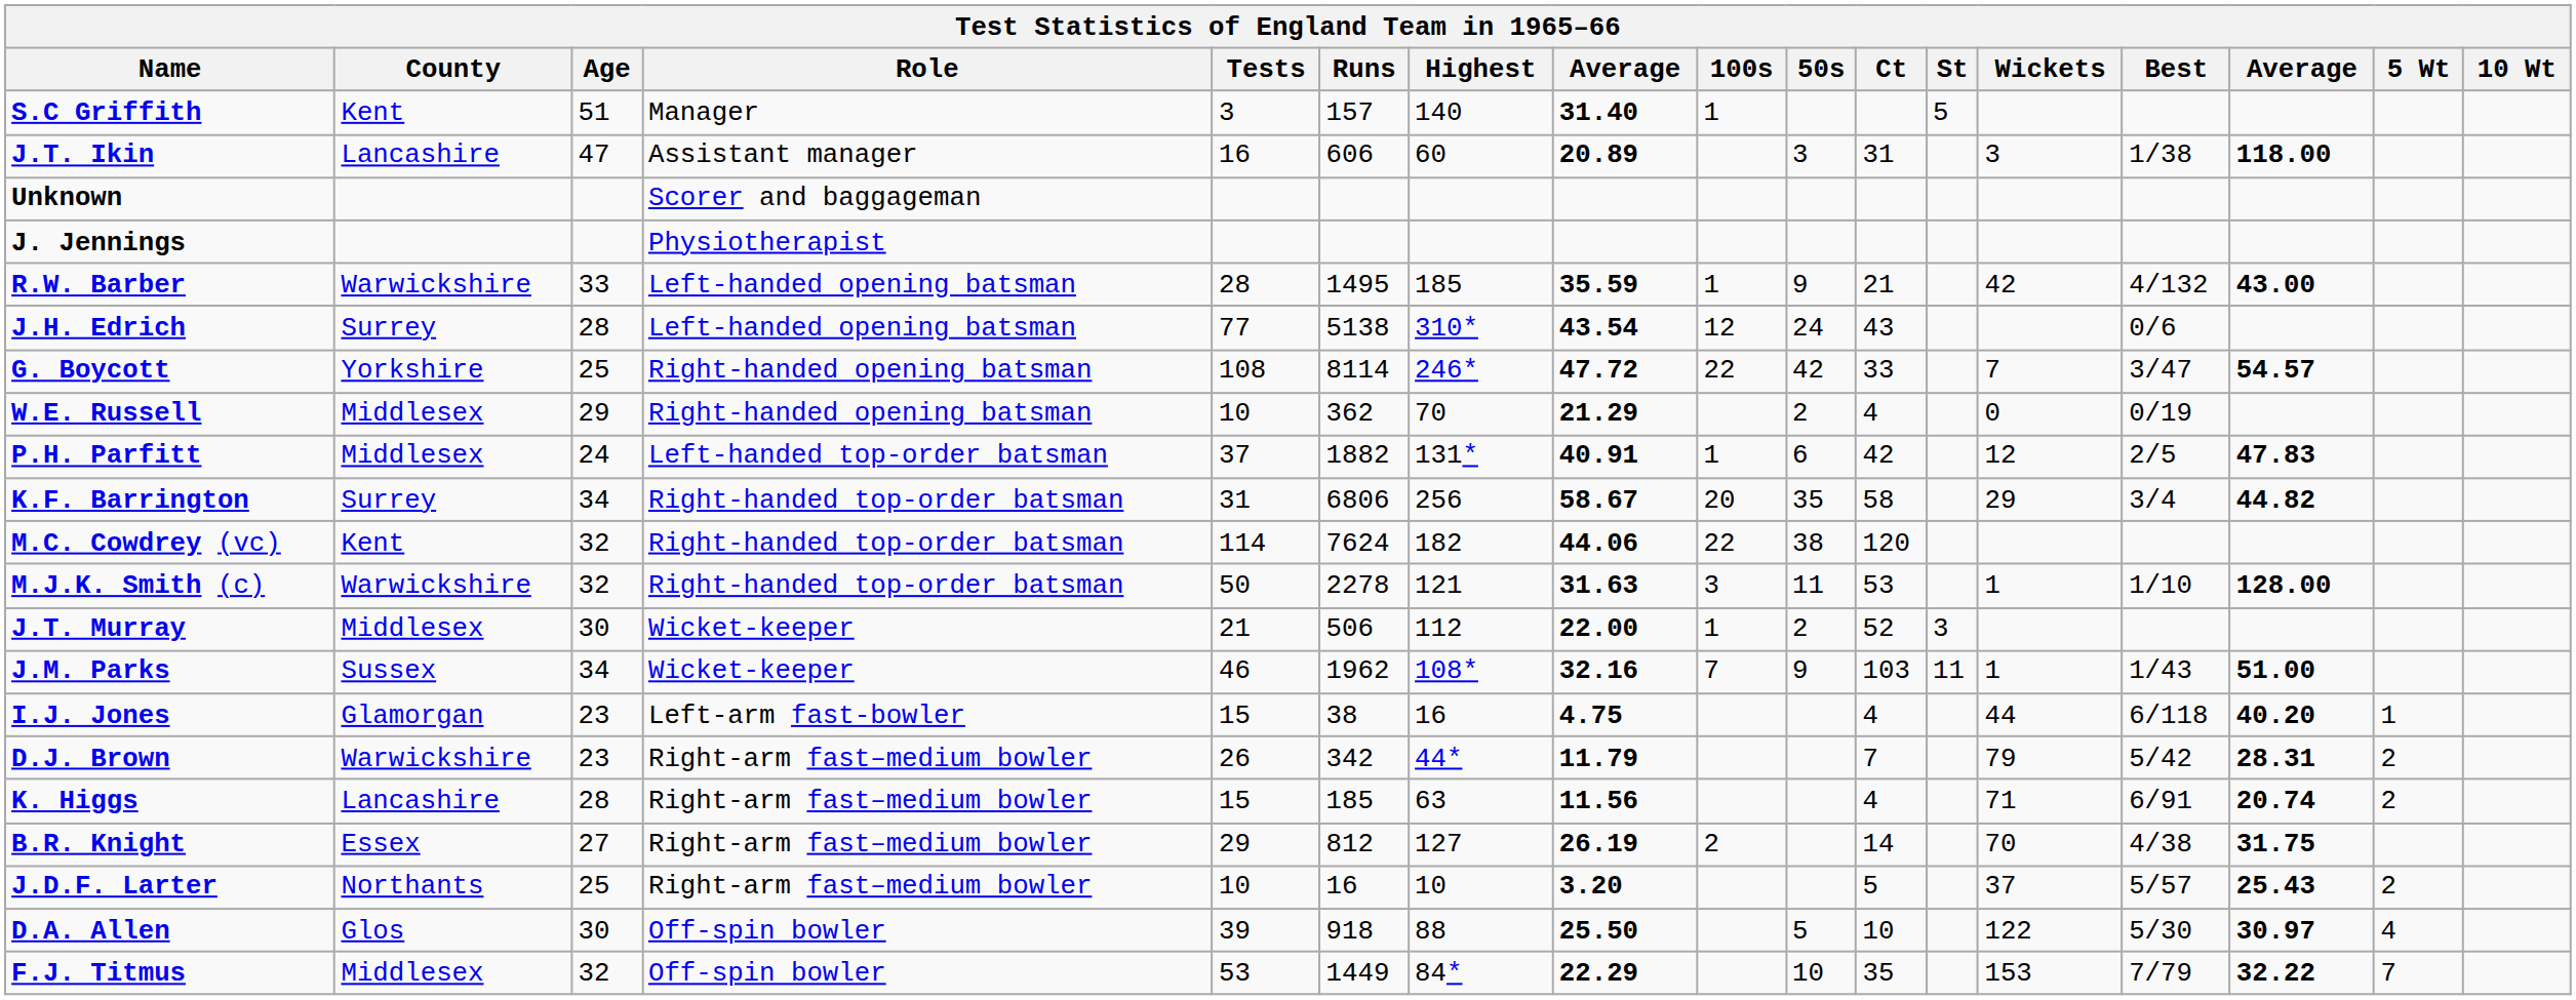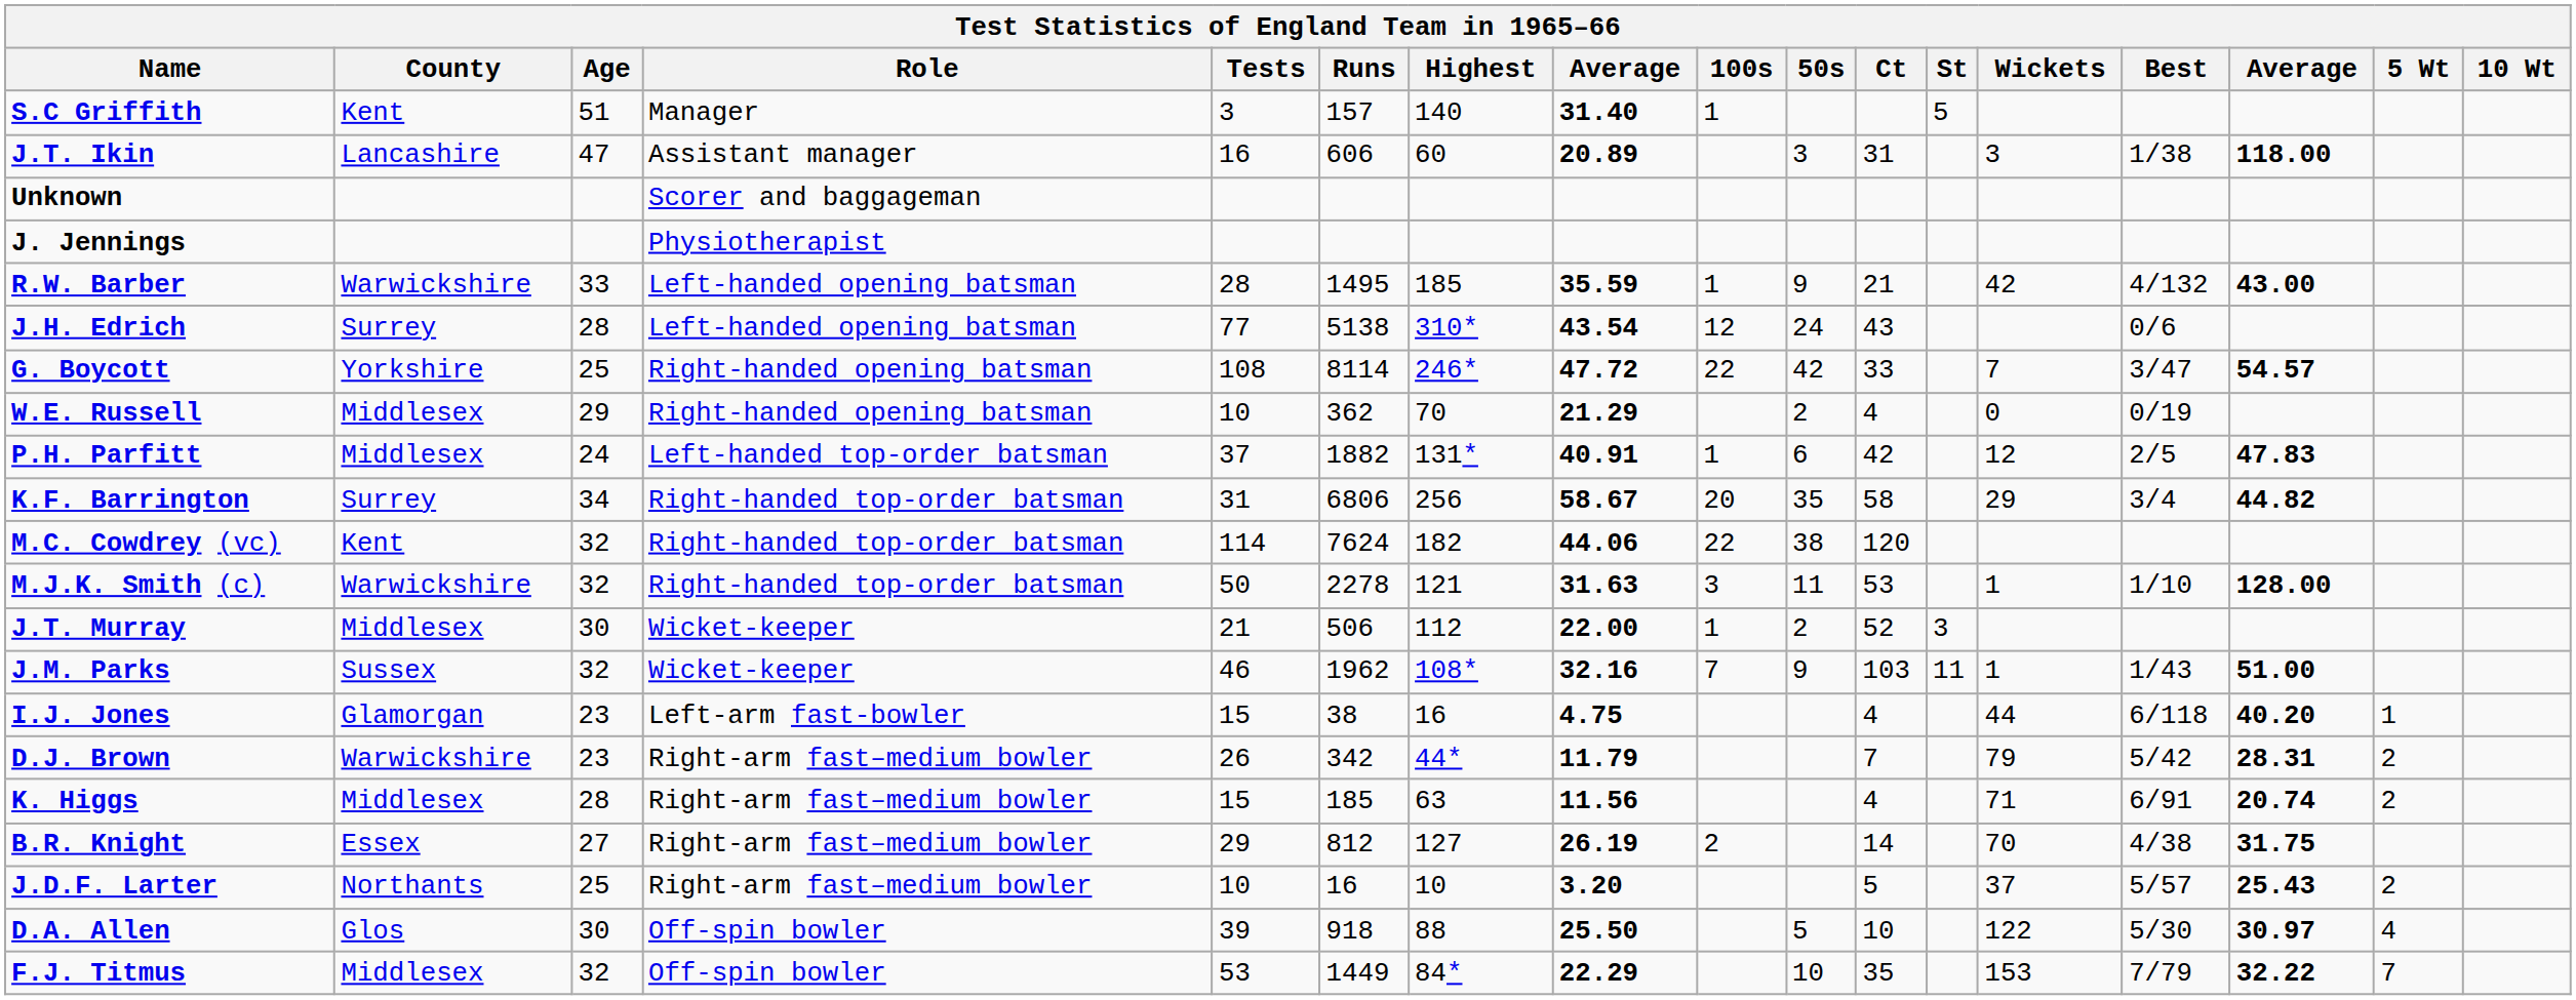J.M. Parks | Age: 34 -> 32
K. Higgs | County: Lancashire -> Middlesex
